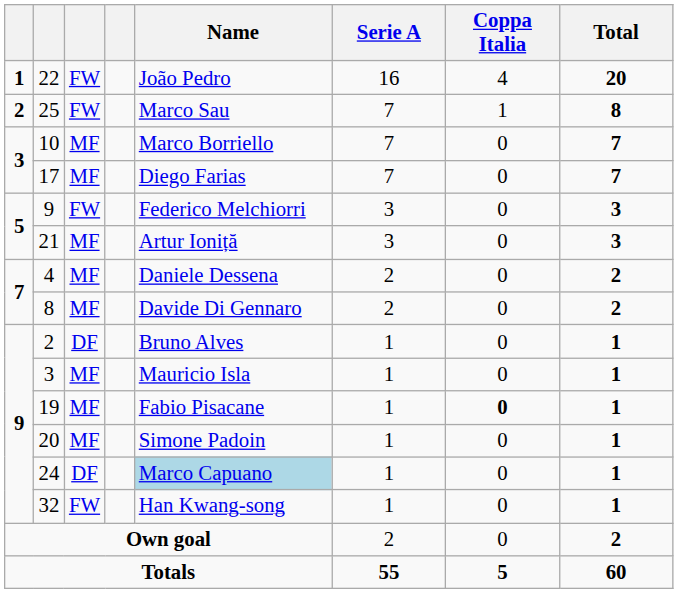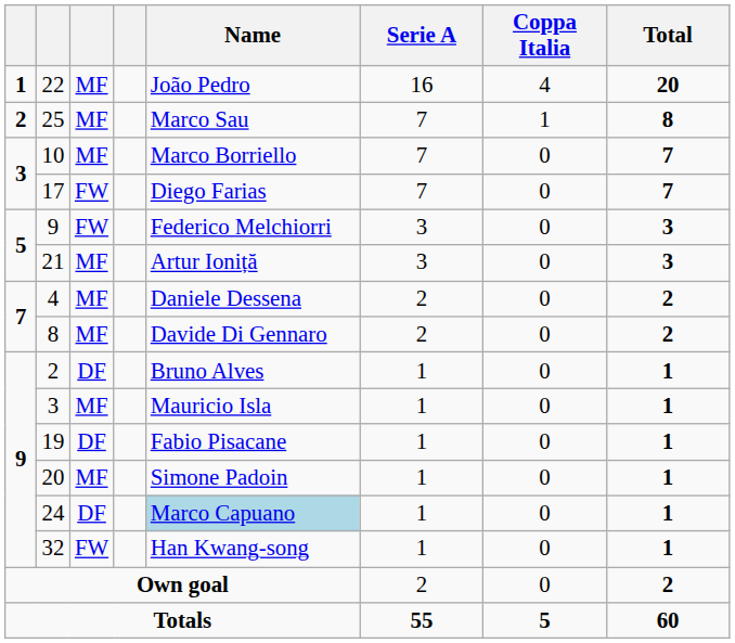22 | column 3: FW -> MF
25 | column 3: FW -> MF
17 | column 3: MF -> FW
19 | column 3: MF -> DF
19 | Coppa Italia: bold -> normal
